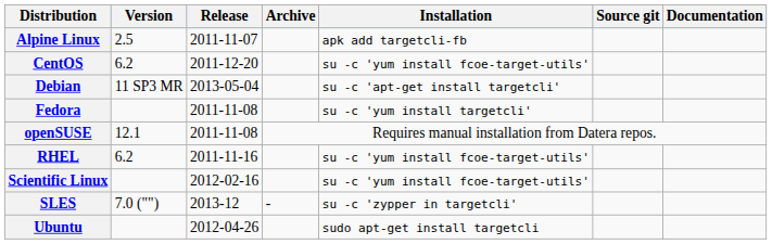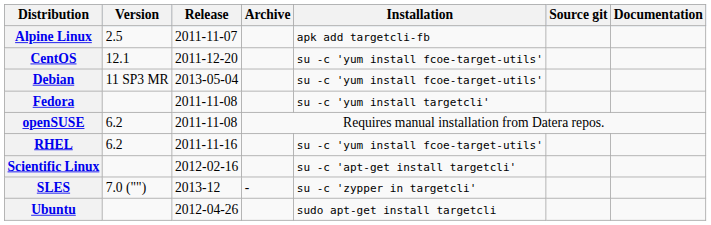CentOS | Version: 6.2 -> 12.1
Debian | Installation: su -c 'apt-get install targetcli' -> su -c 'yum install fcoe-target-utils'
openSUSE | Version: 12.1 -> 6.2
Scientific Linux | Installation: su -c 'yum install fcoe-target-utils' -> su -c 'apt-get install targetcli'
